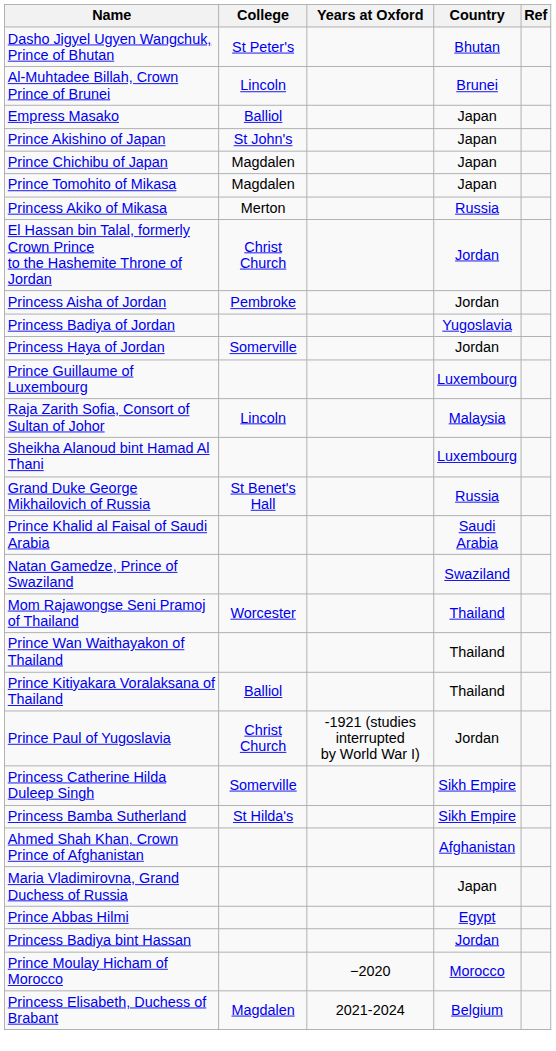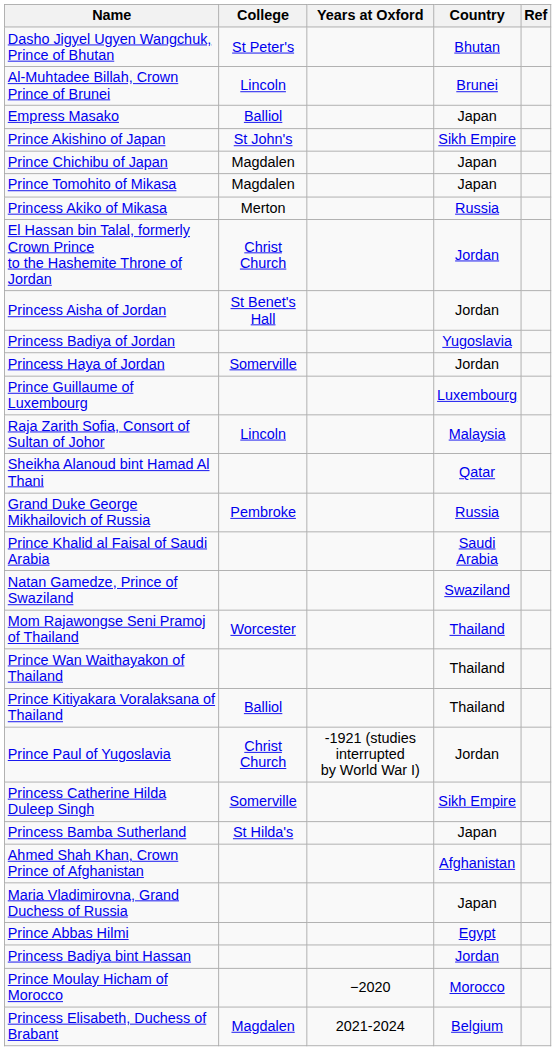Prince Akishino of Japan | Country: Japan -> Sikh Empire
Princess Aisha of Jordan | College: Pembroke -> St Benet's Hall
Sheikha Alanoud bint Hamad Al Thani | Country: Luxembourg -> Qatar
Grand Duke George Mikhailovich of Russia | College: St Benet's Hall -> Pembroke
Princess Bamba Sutherland | Country: Sikh Empire -> Japan
